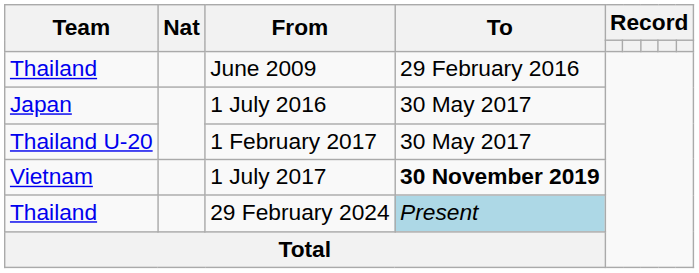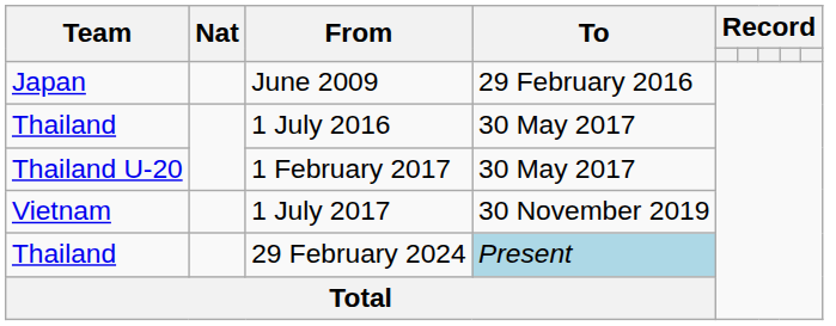June 2009 | Team: Thailand -> Japan
1 July 2016 | Team: Japan -> Thailand
1 July 2017 | To: bold -> normal
